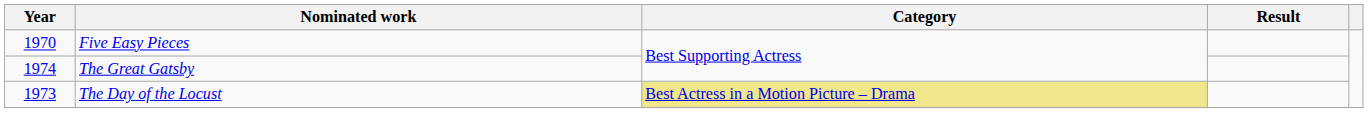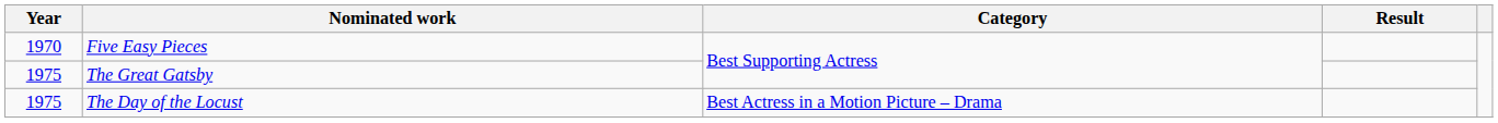The Great Gatsby | Year: 1974 -> 1975
The Day of the Locust | Year: 1973 -> 1975
The Day of the Locust | Category: khaki background -> no background
